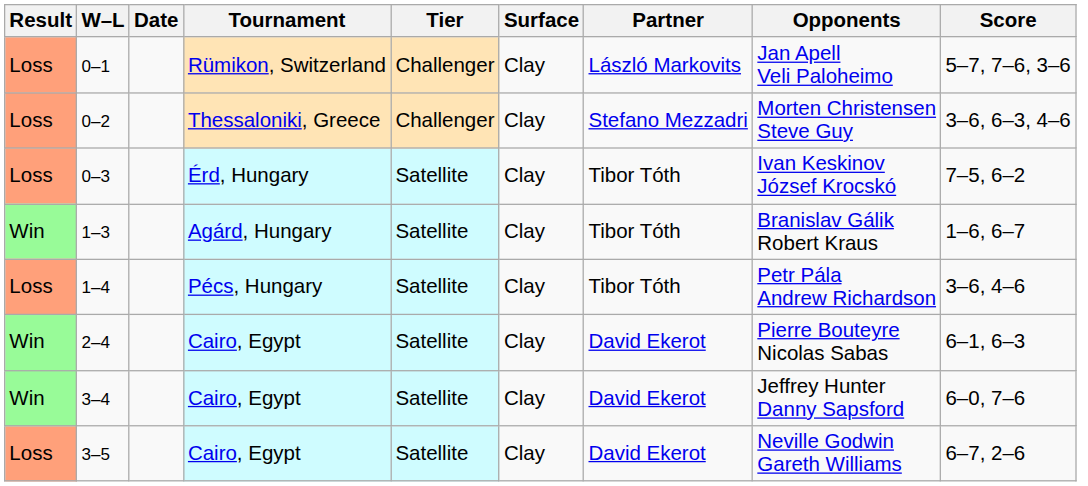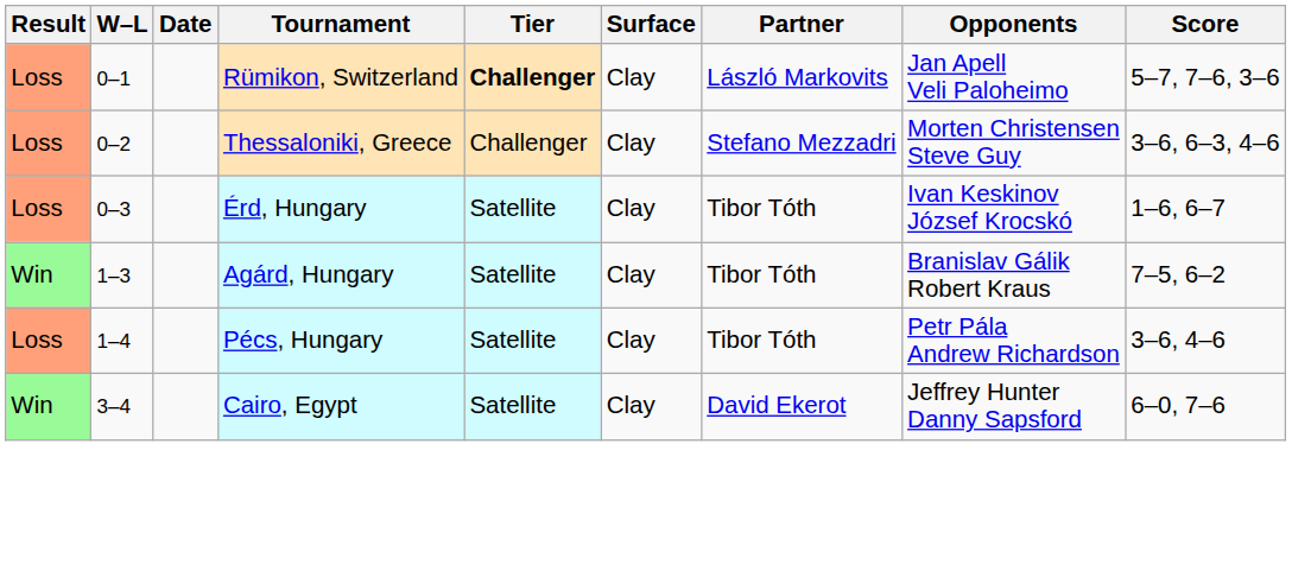0–1 | Tier: normal -> bold
0–3 | Score: 7–5, 6–2 -> 1–6, 6–7
1–3 | Score: 1–6, 6–7 -> 7–5, 6–2
- row: Win | 2–4 | Cairo, Egypt | Satellite | Clay | David Ekerot | Pierre Bouteyre Nicolas Sabas | 6–1, 6–3
- row: Loss | 3–5 | Cairo, Egypt | Satellite | Clay | David Ekerot | Neville Godwin Gareth Williams | 6–7, 2–6
